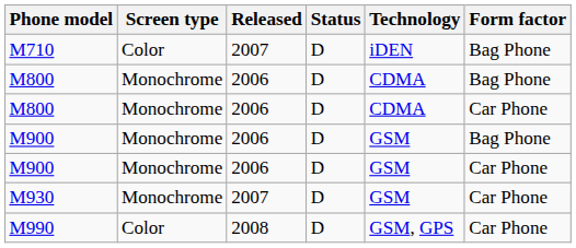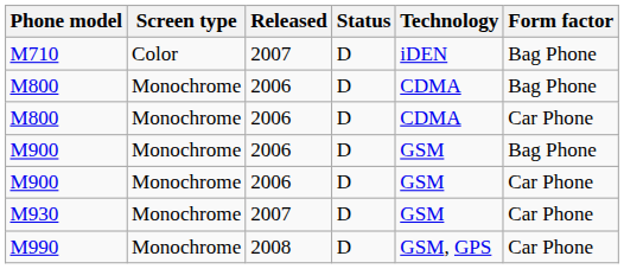M990 | Screen type: Color -> Monochrome
